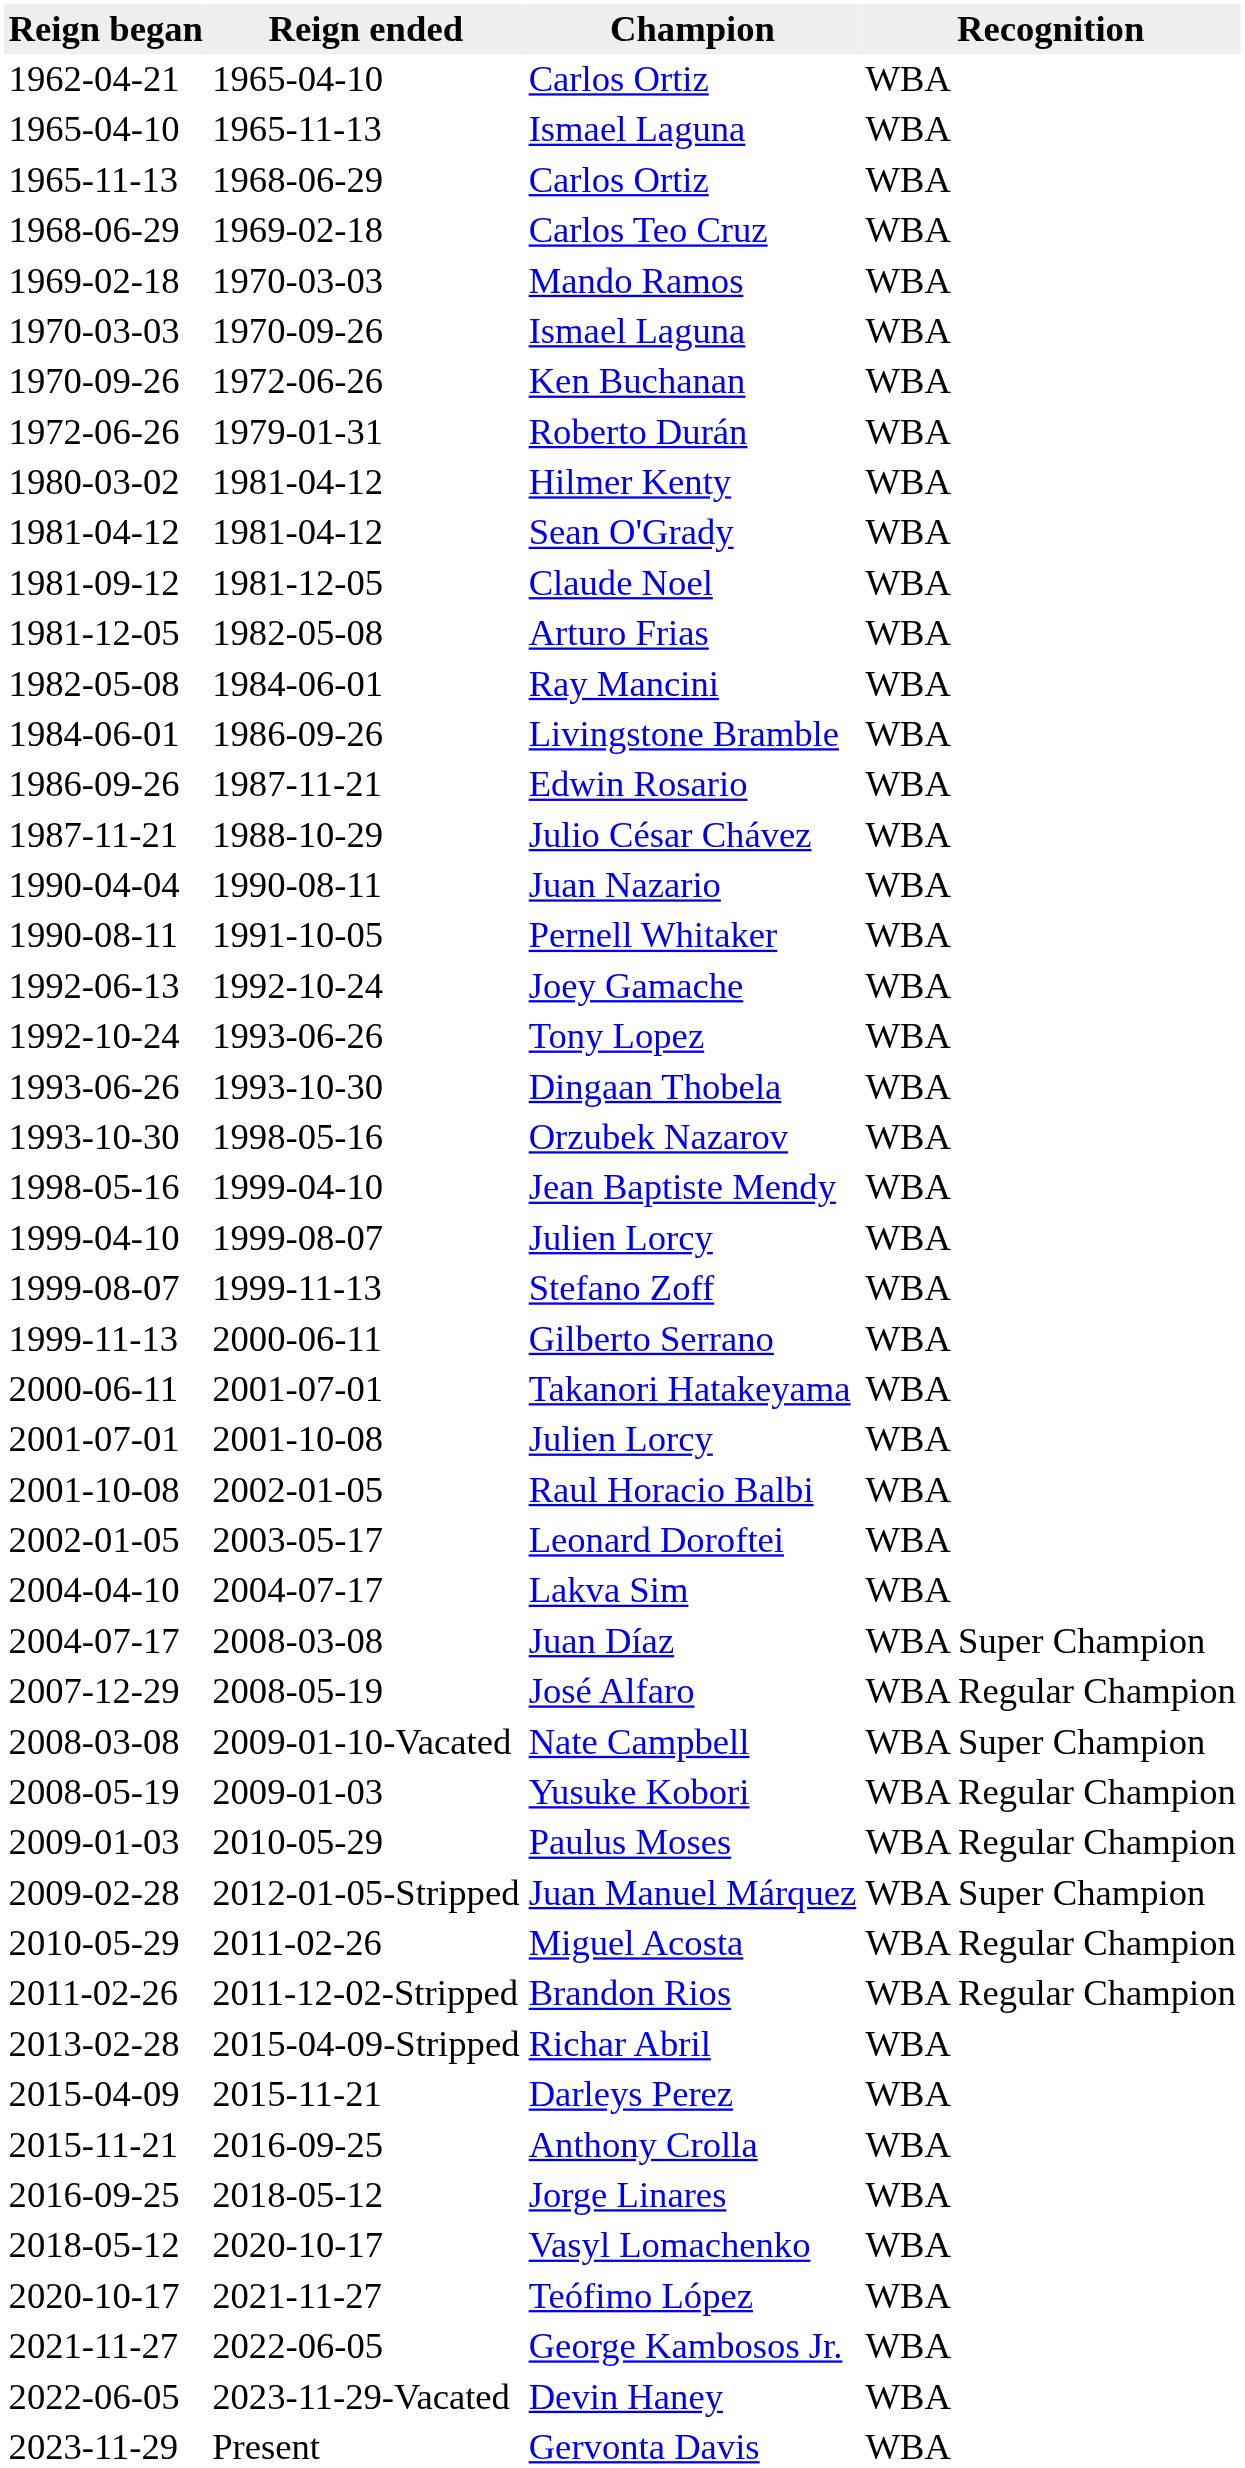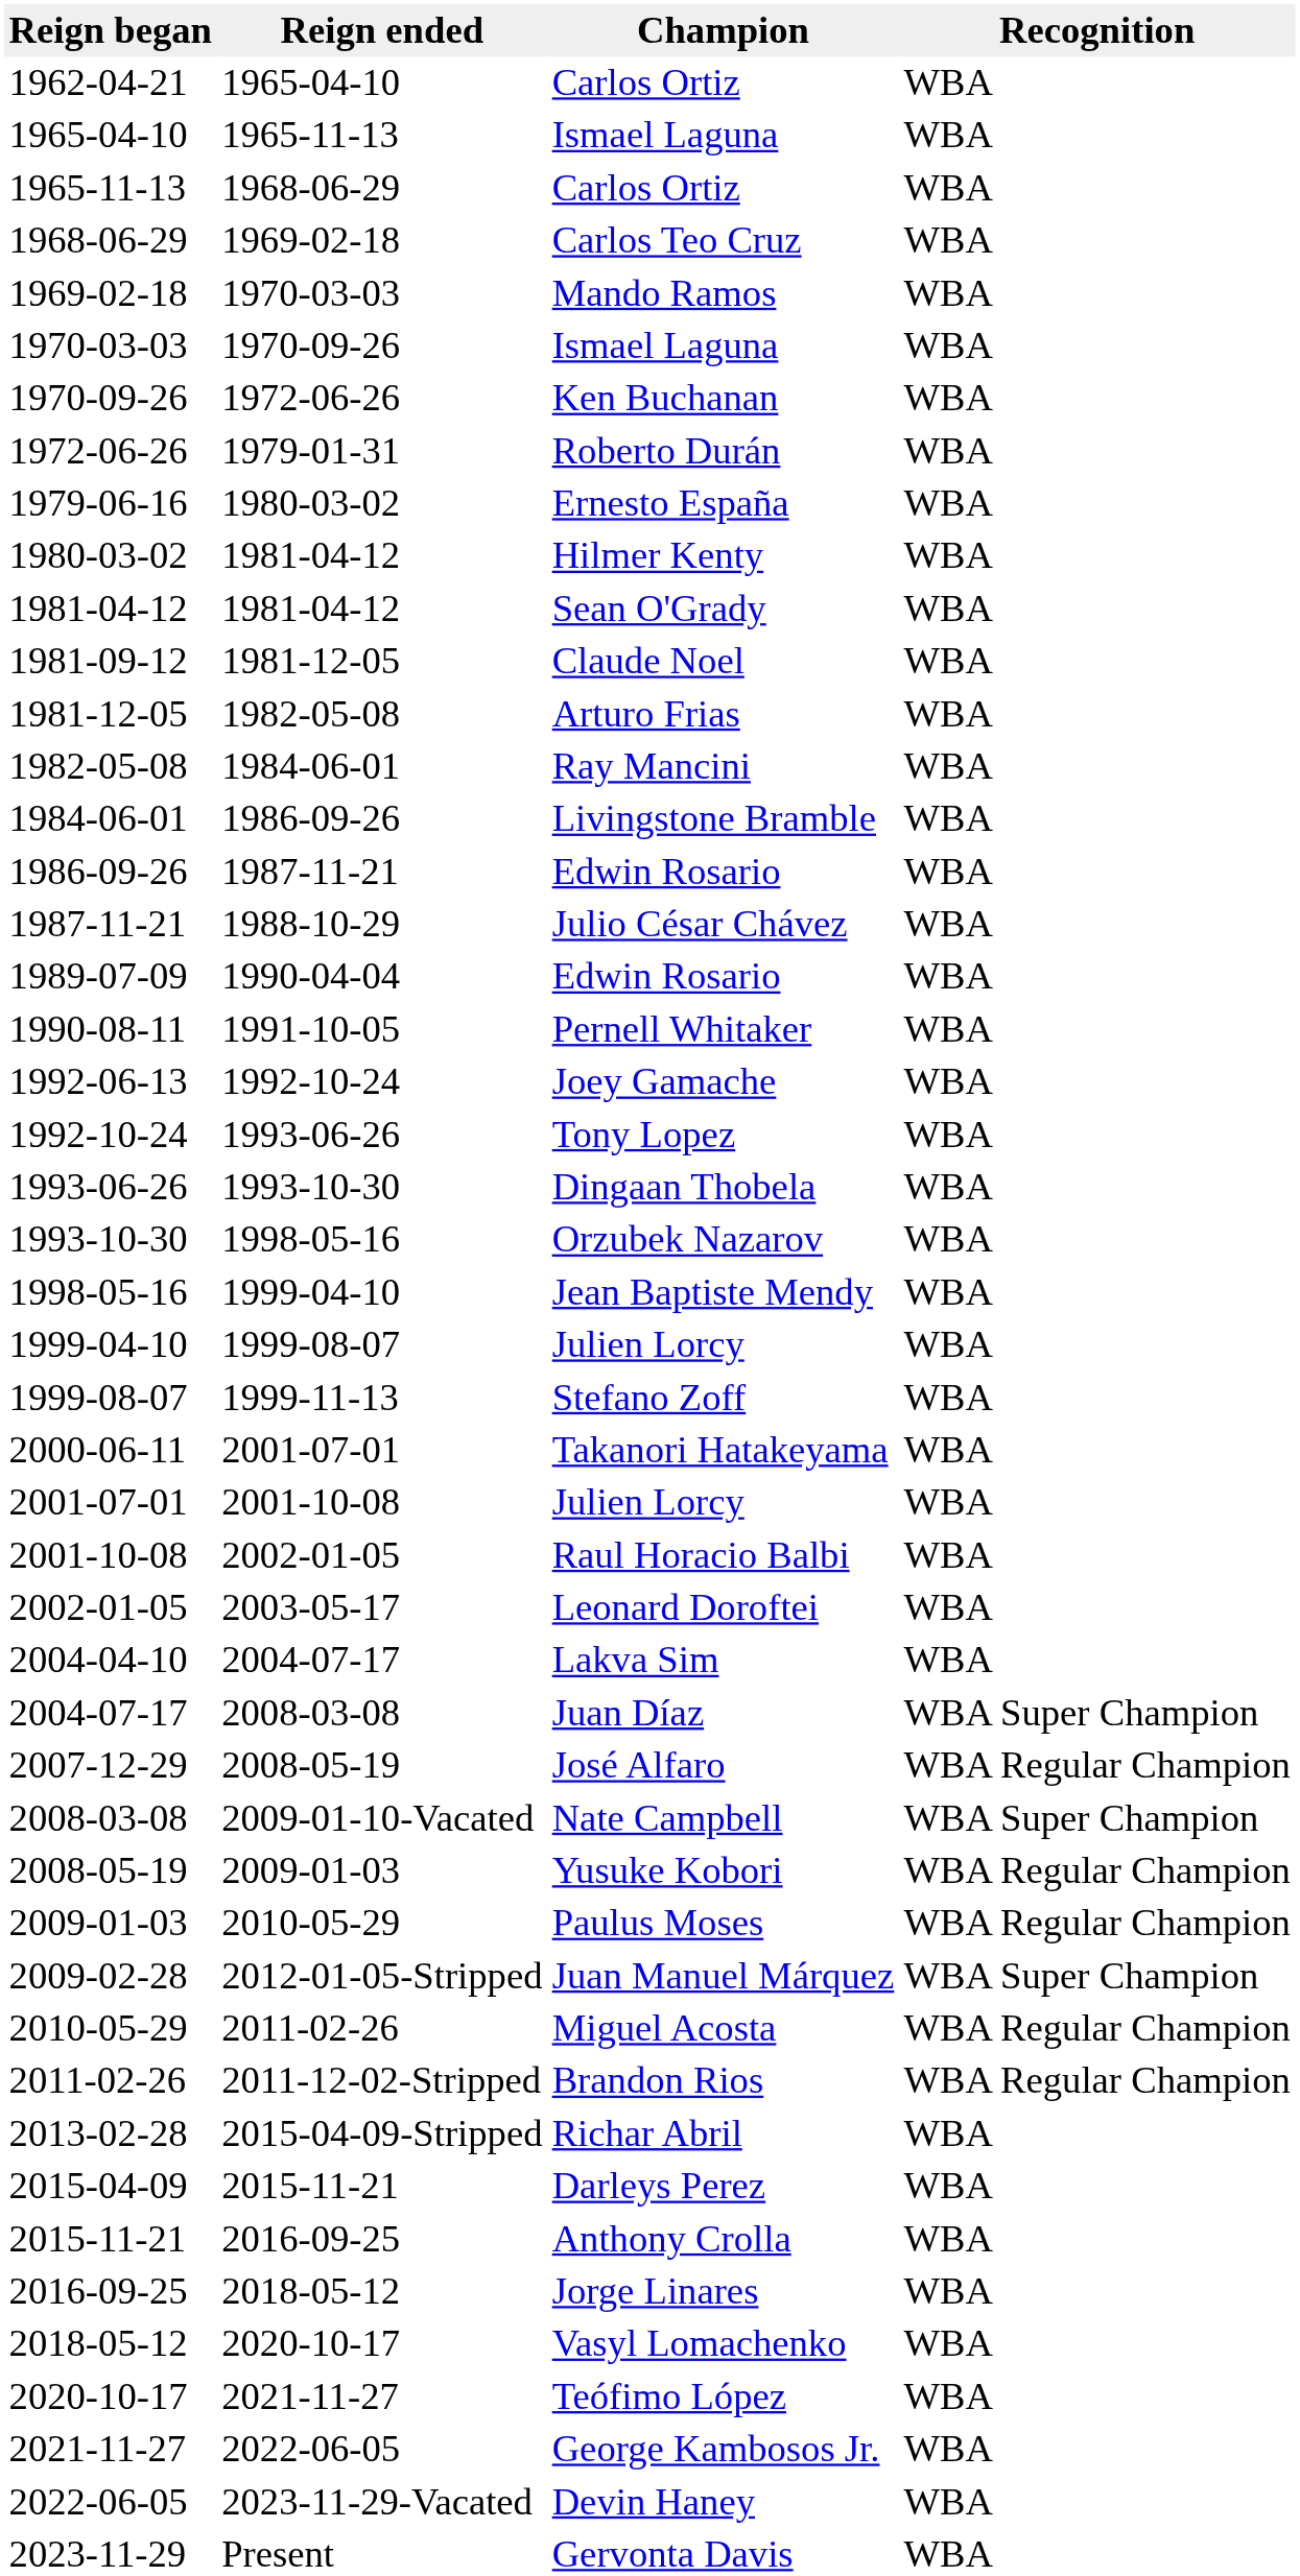+ row: 1979-06-16 | 1980-03-02 | Ernesto España | WBA
+ row: 1989-07-09 | 1990-04-04 | Edwin Rosario | WBA
- row: 1990-04-04 | 1990-08-11 | Juan Nazario | WBA
- row: 1999-11-13 | 2000-06-11 | Gilberto Serrano | WBA
